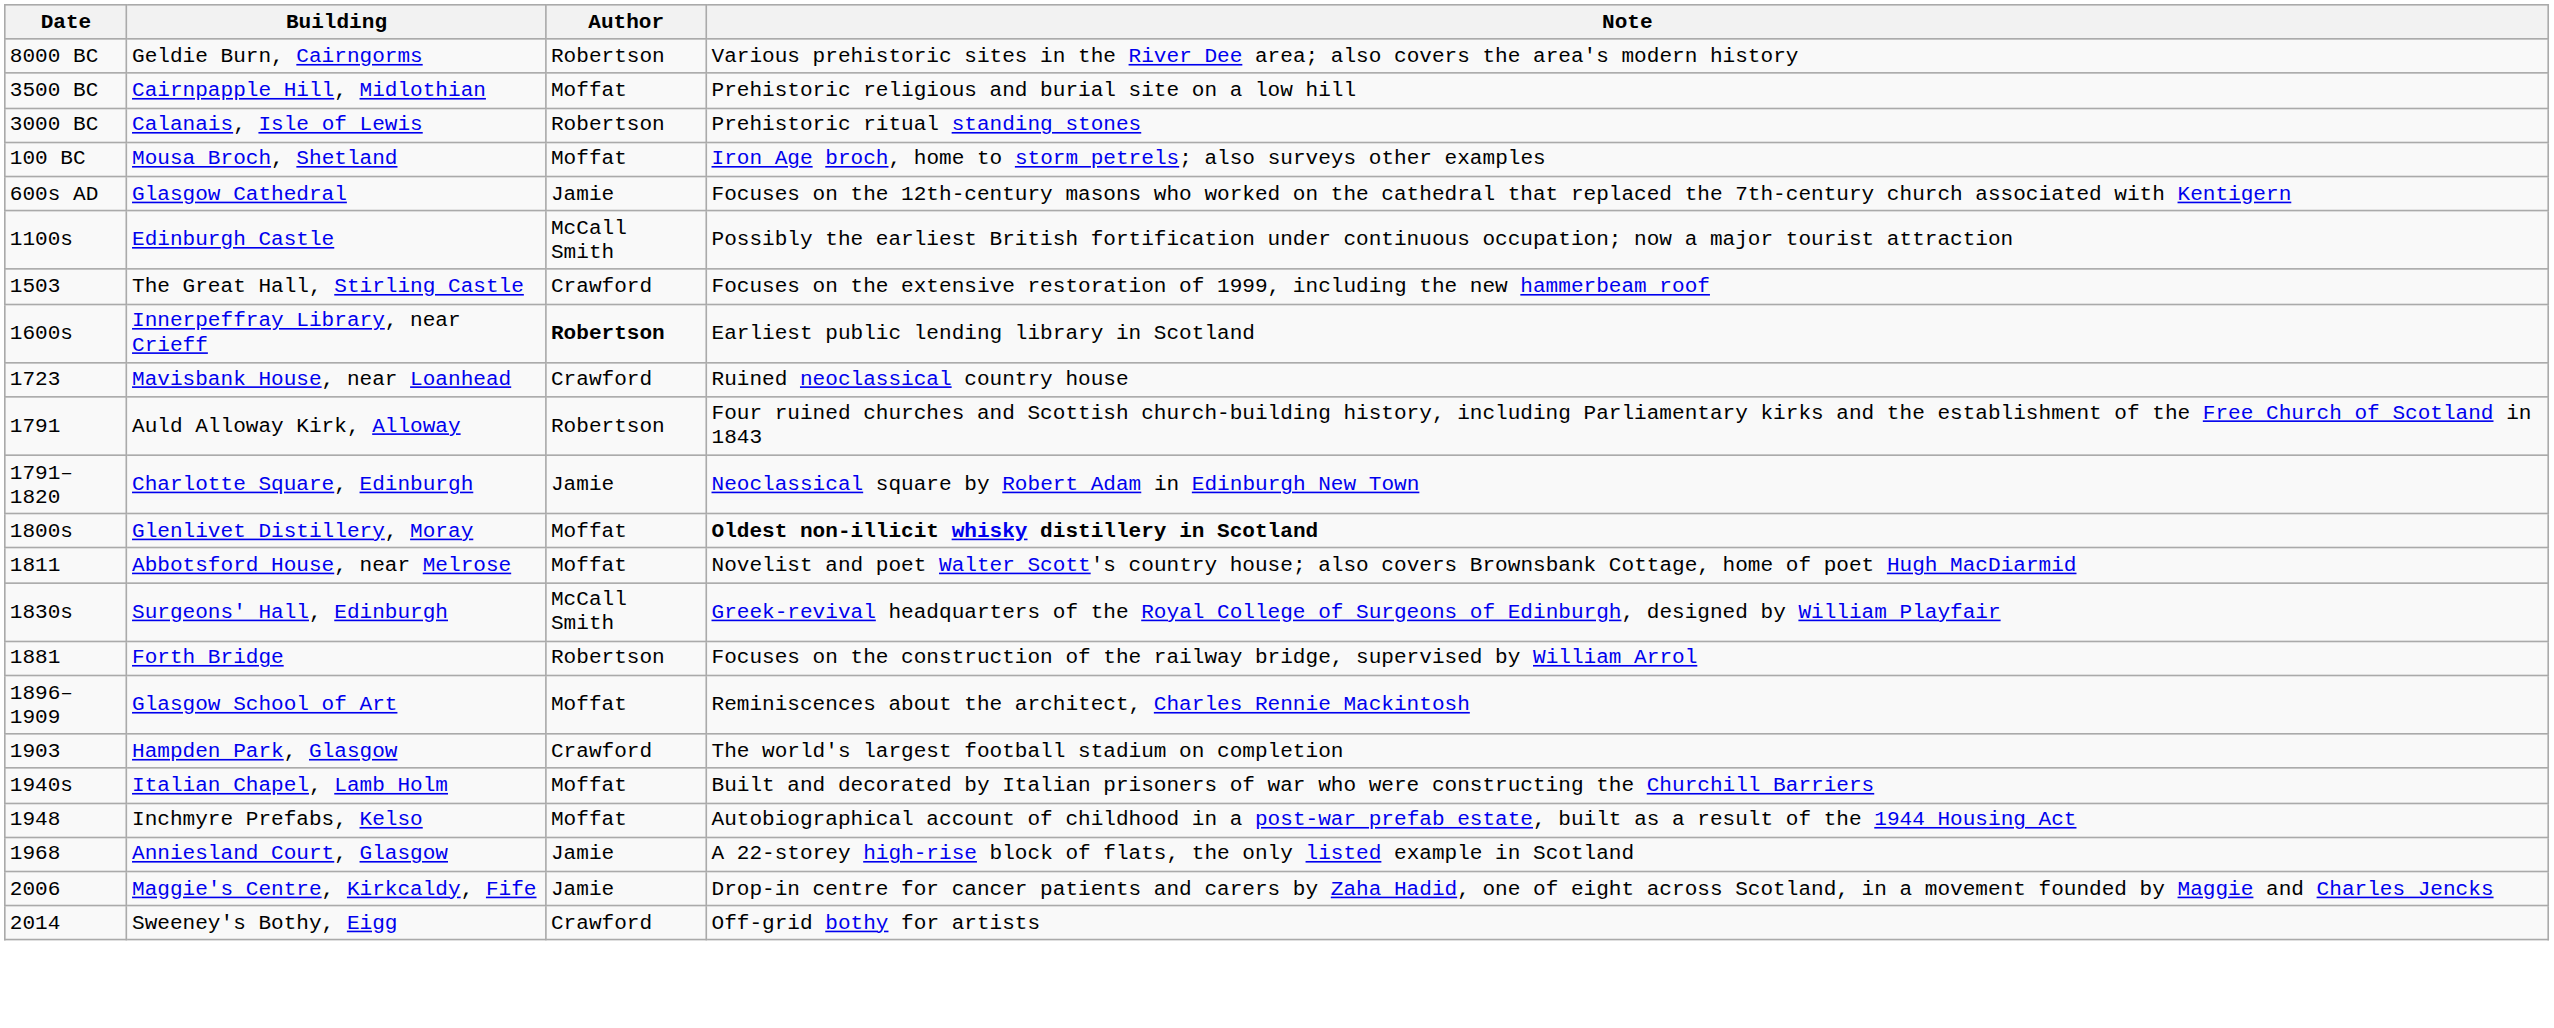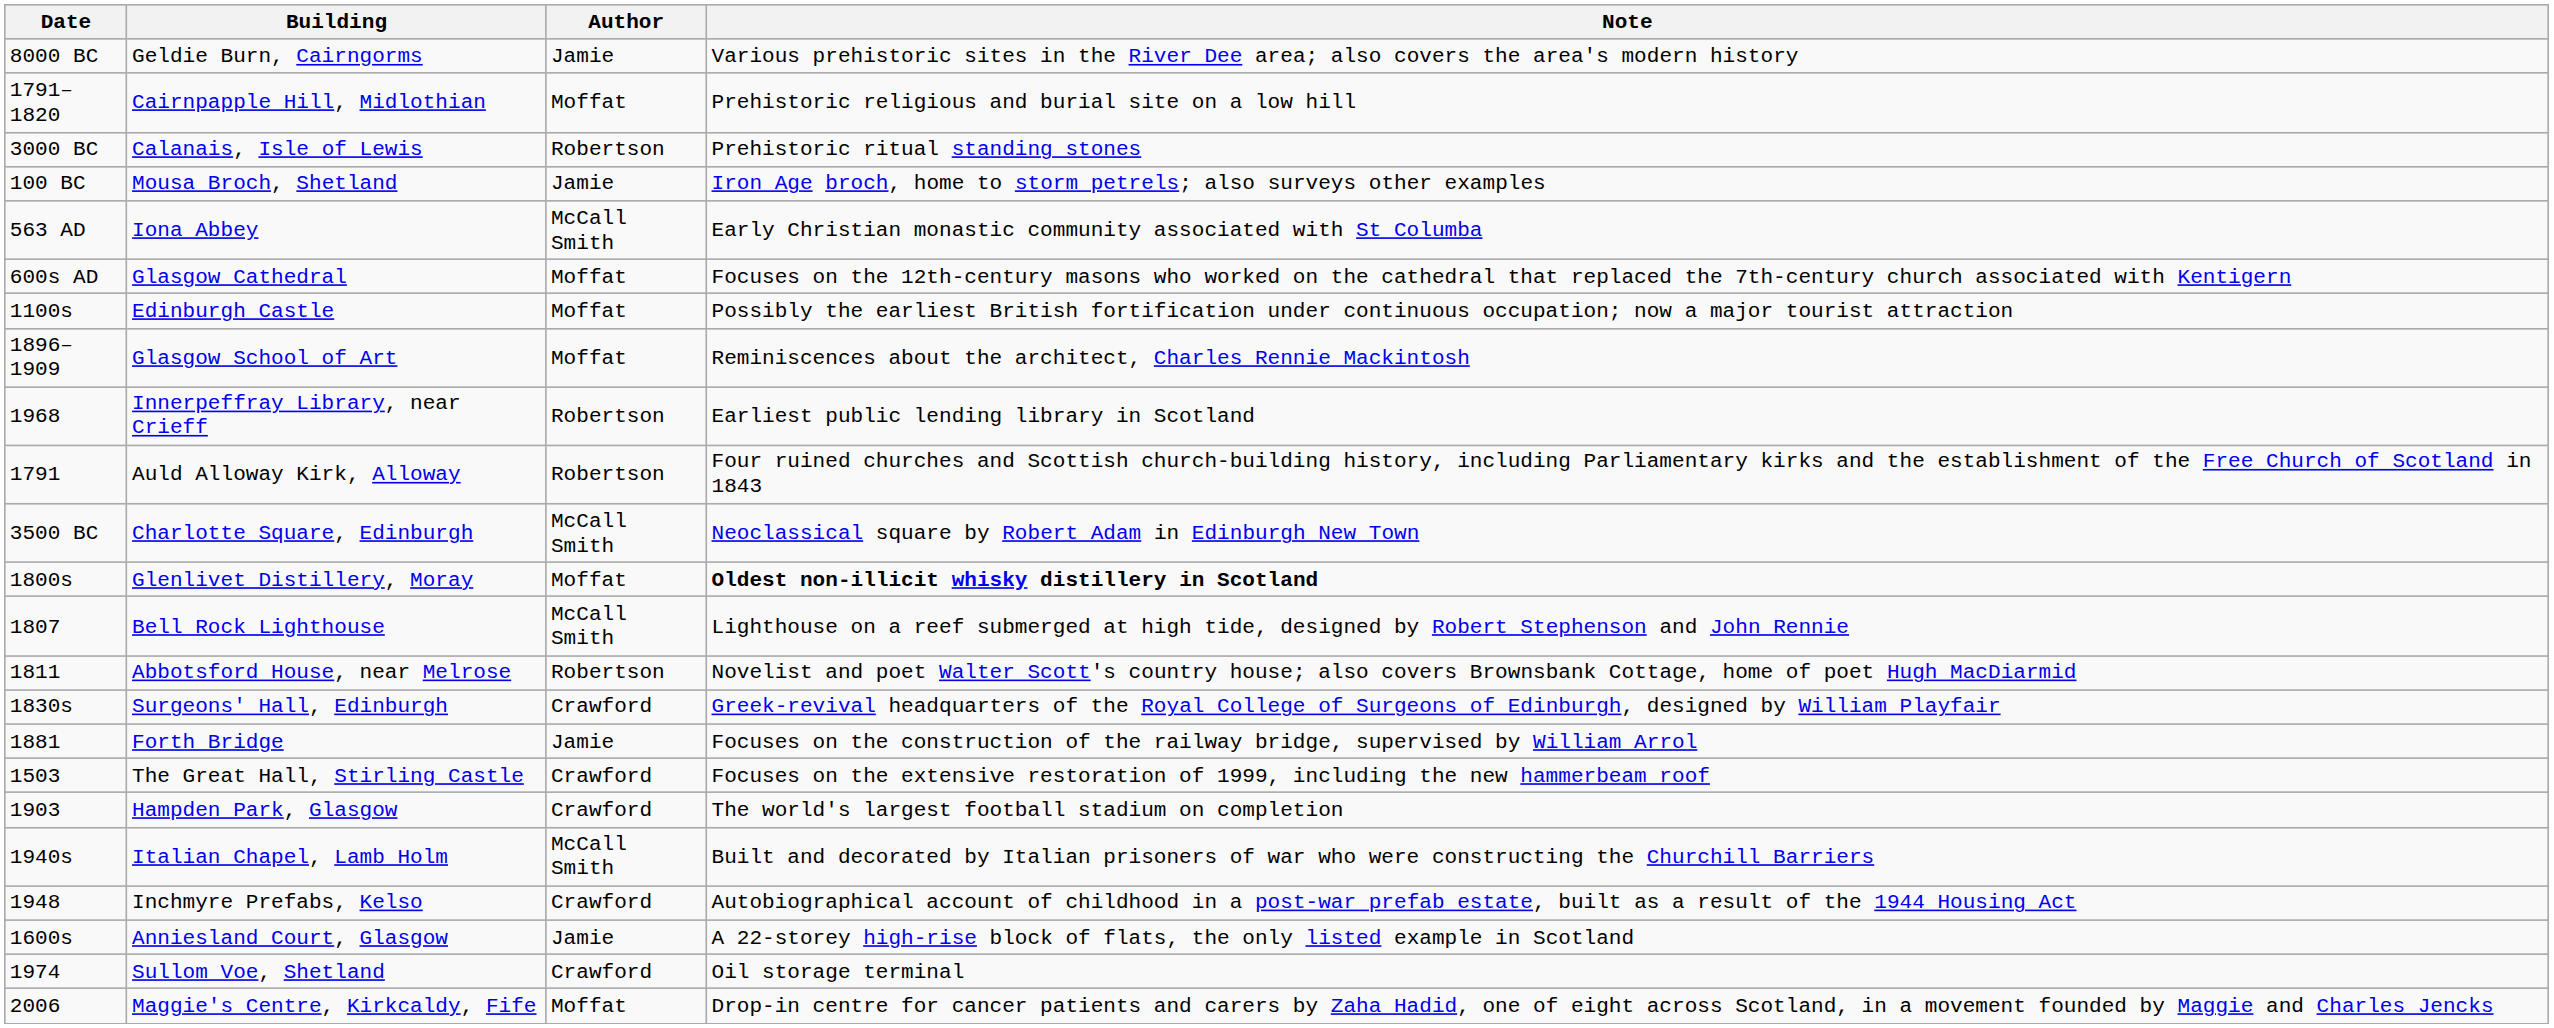Geldie Burn, Cairngorms | Author: Robertson -> Jamie
Cairnpapple Hill, Midlothian | Date: 3500 BC -> 1791–1820
Mousa Broch, Shetland | Author: Moffat -> Jamie
+ row: 563 AD | Iona Abbey | McCall Smith | Early Christian monastic community associated with St Columba
Glasgow Cathedral | Author: Jamie -> Moffat
Edinburgh Castle | Author: McCall Smith -> Moffat
rows swapped: The Great Hall, Stirling Castle <-> Glasgow School of Art
Innerpeffray Library, near Crieff | Date: 1600s -> 1968
Innerpeffray Library, near Crieff | Author: bold -> normal
- row: 1723 | Mavisbank House, near Loanhead | Crawford | Ruined neoclassical country house
Charlotte Square, Edinburgh | Date: 1791–1820 -> 3500 BC
Charlotte Square, Edinburgh | Author: Jamie -> McCall Smith
+ row: 1807 | Bell Rock Lighthouse | McCall Smith | Lighthouse on a reef submerged at high tide, designed by Robert Stephenson and John Rennie
Abbotsford House, near Melrose | Author: Moffat -> Robertson
Surgeons' Hall, Edinburgh | Author: McCall Smith -> Crawford
Forth Bridge | Author: Robertson -> Jamie
Italian Chapel, Lamb Holm | Author: Moffat -> McCall Smith
Inchmyre Prefabs, Kelso | Author: Moffat -> Crawford
Anniesland Court, Glasgow | Date: 1968 -> 1600s
+ row: 1974 | Sullom Voe, Shetland | Crawford | Oil storage terminal
Maggie's Centre, Kirkcaldy, Fife | Author: Jamie -> Moffat
- row: 2014 | Sweeney's Bothy, Eigg | Crawford | Off-grid bothy for artists
